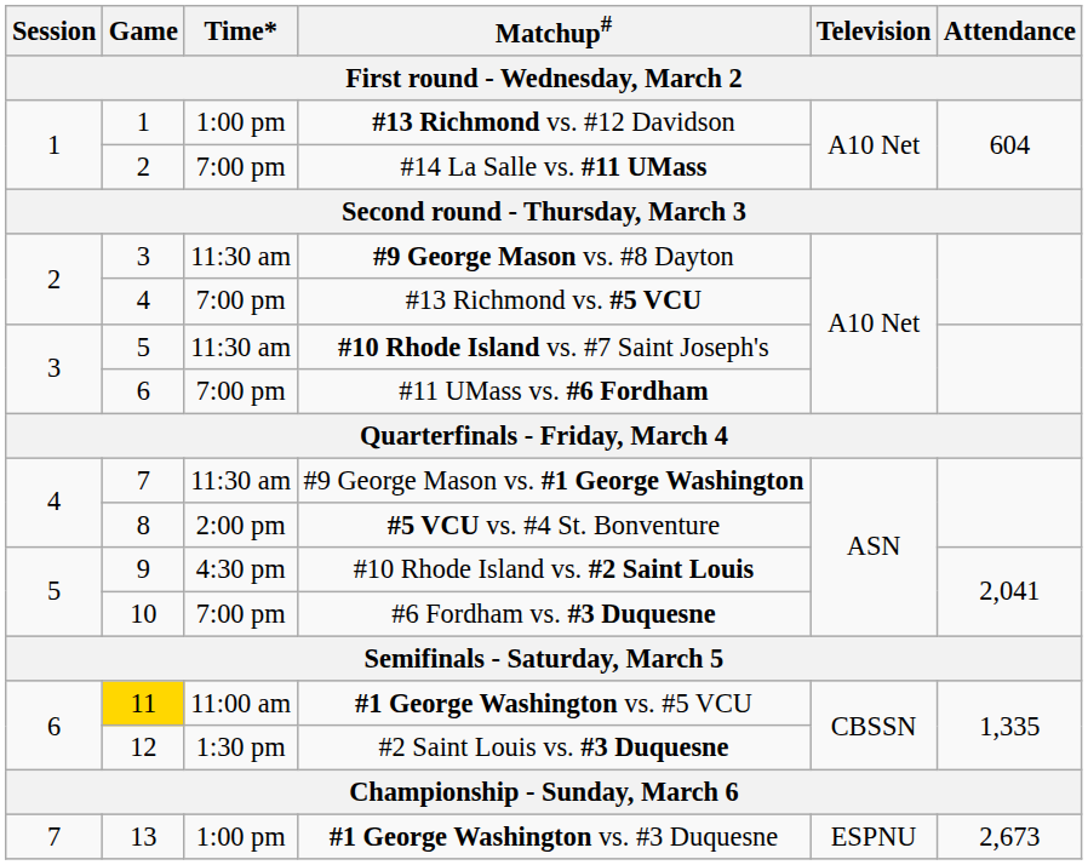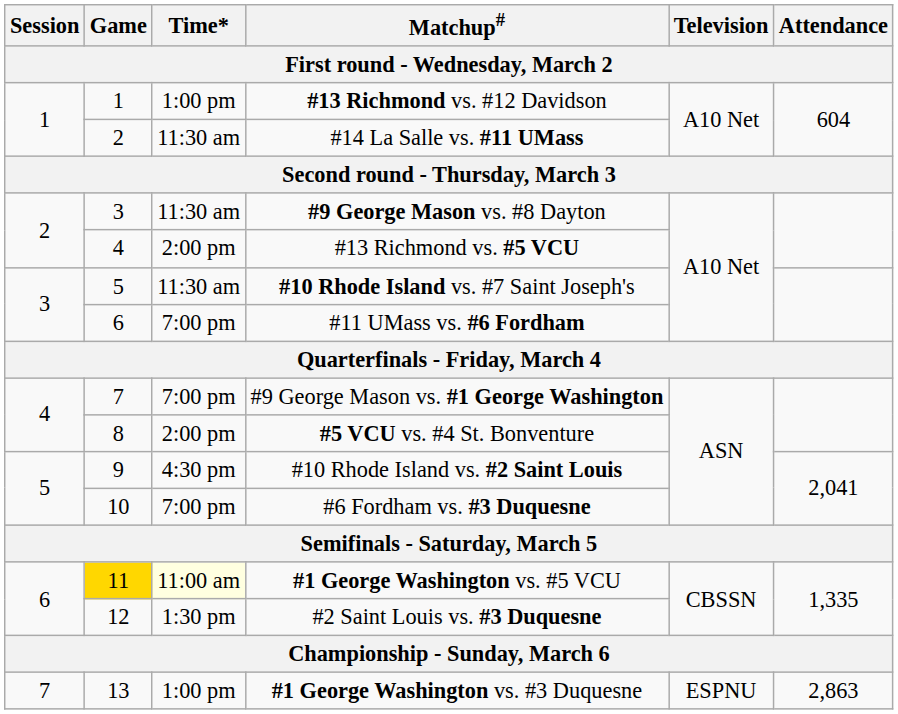#14 La Salle vs. #11 UMass | Time*: 7:00 pm -> 11:30 am
#13 Richmond vs. #5 VCU | Time*: 7:00 pm -> 2:00 pm
#9 George Mason vs. #1 George Washington | Time*: 11:30 am -> 7:00 pm
#1 George Washington vs. #5 VCU | Time*: no background -> lightyellow background
#1 George Washington vs. #3 Duquesne | Attendance: 2,673 -> 2,863
